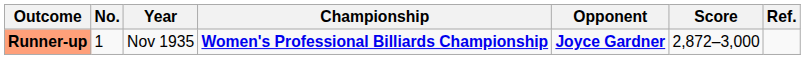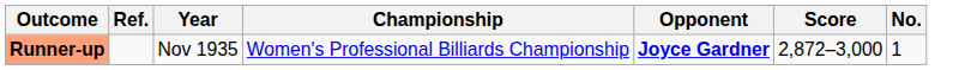columns swapped: No. <-> Ref.
Runner-up | Championship: bold -> normal
